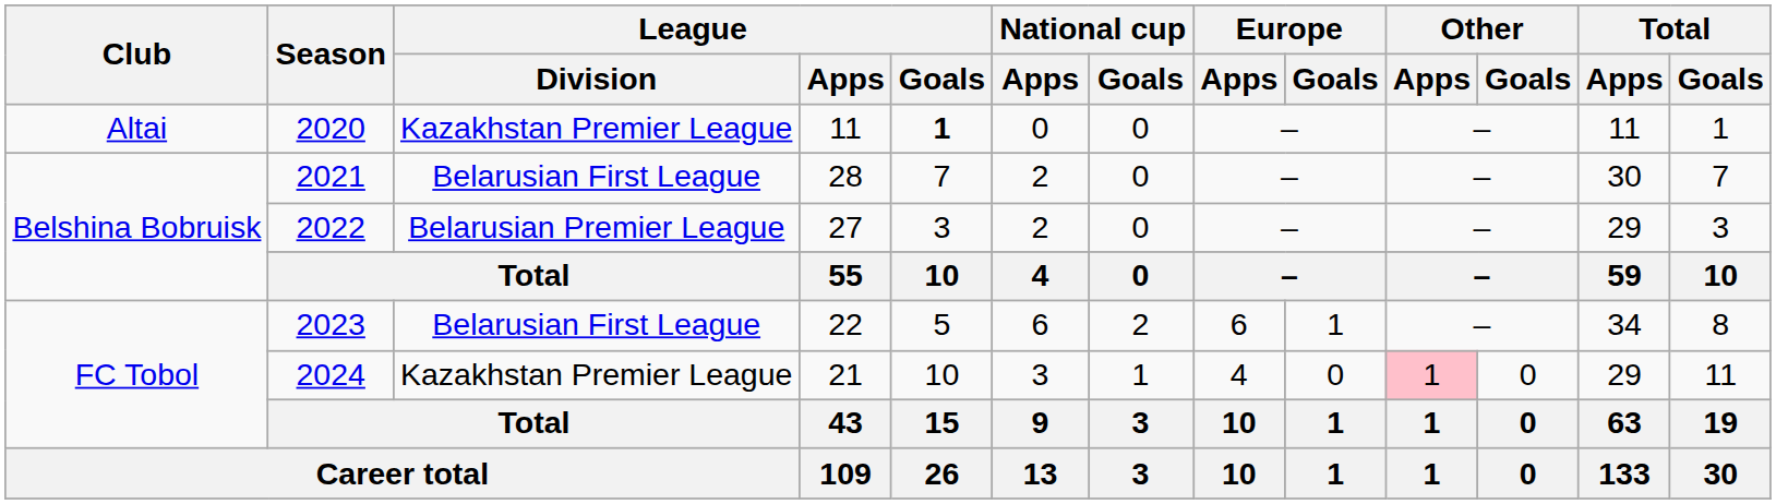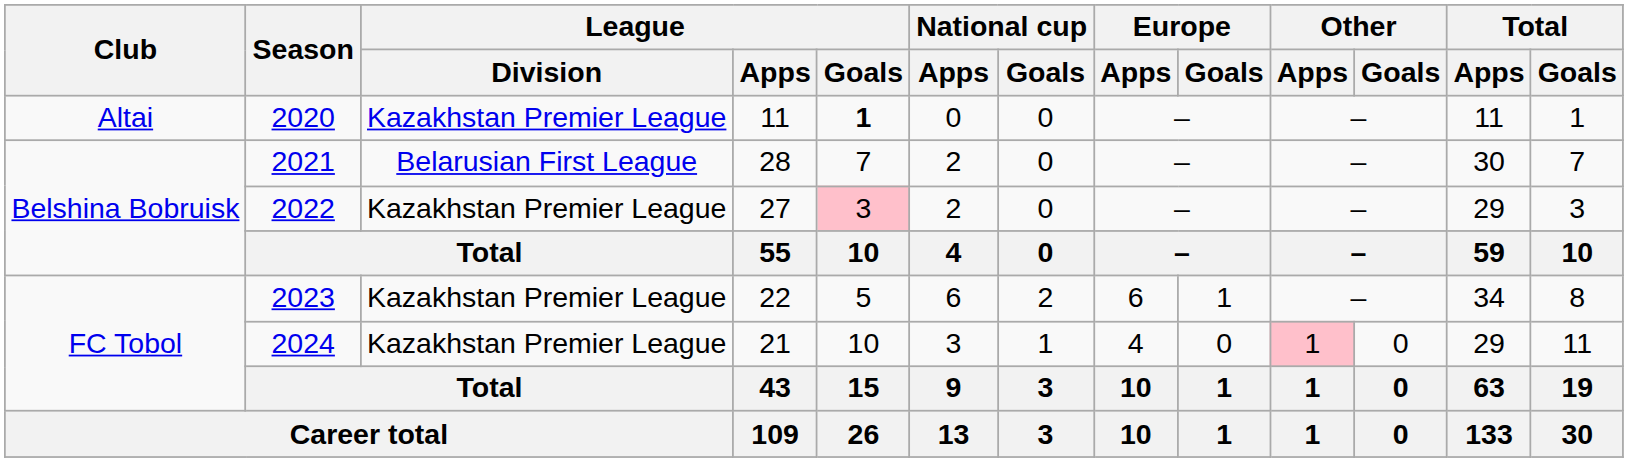2022 | League / Division: Belarusian Premier League -> Kazakhstan Premier League
2022 | League / Goals: no background -> pink background
2023 | League / Division: Belarusian First League -> Kazakhstan Premier League
